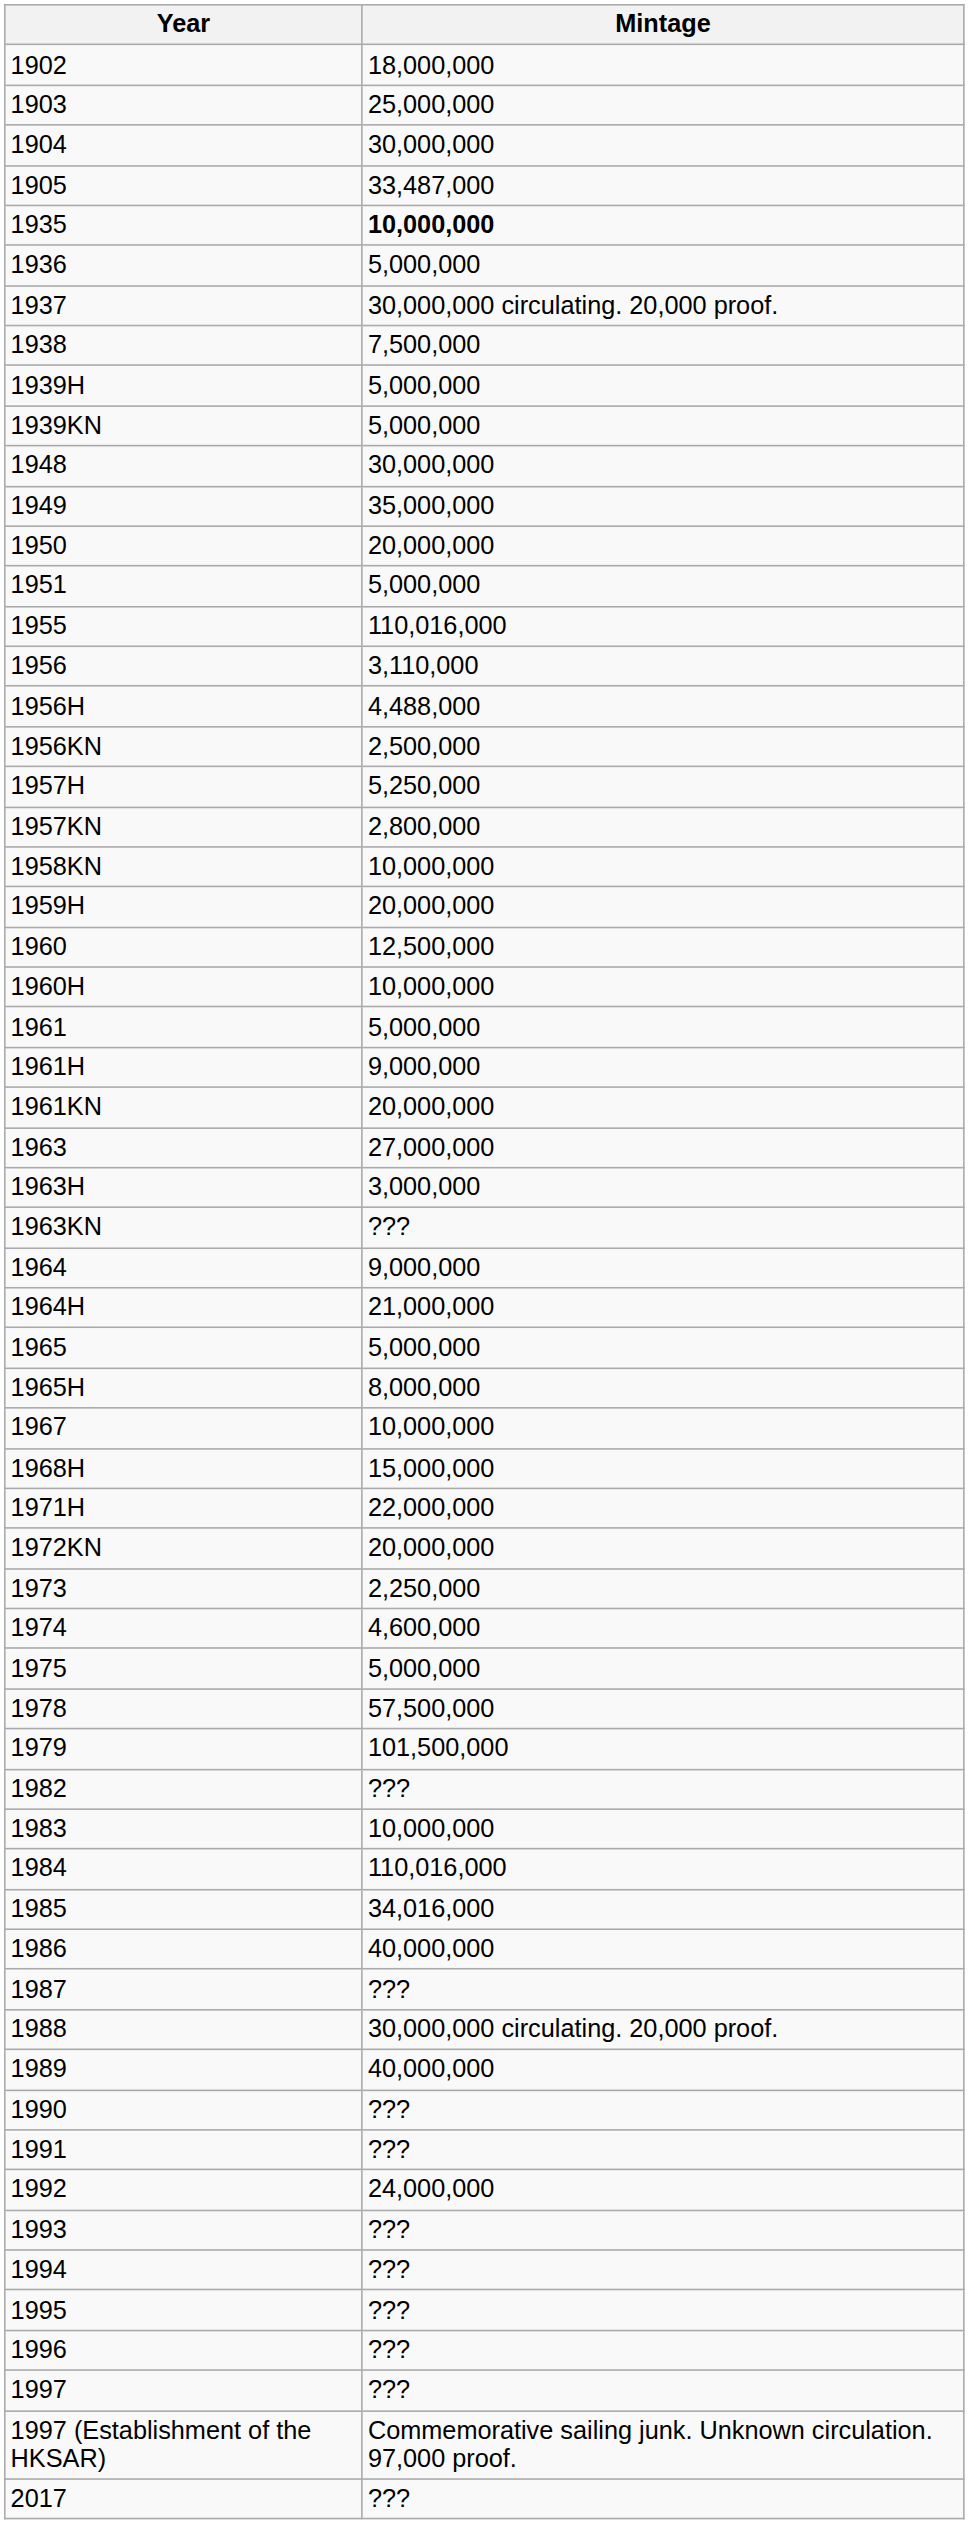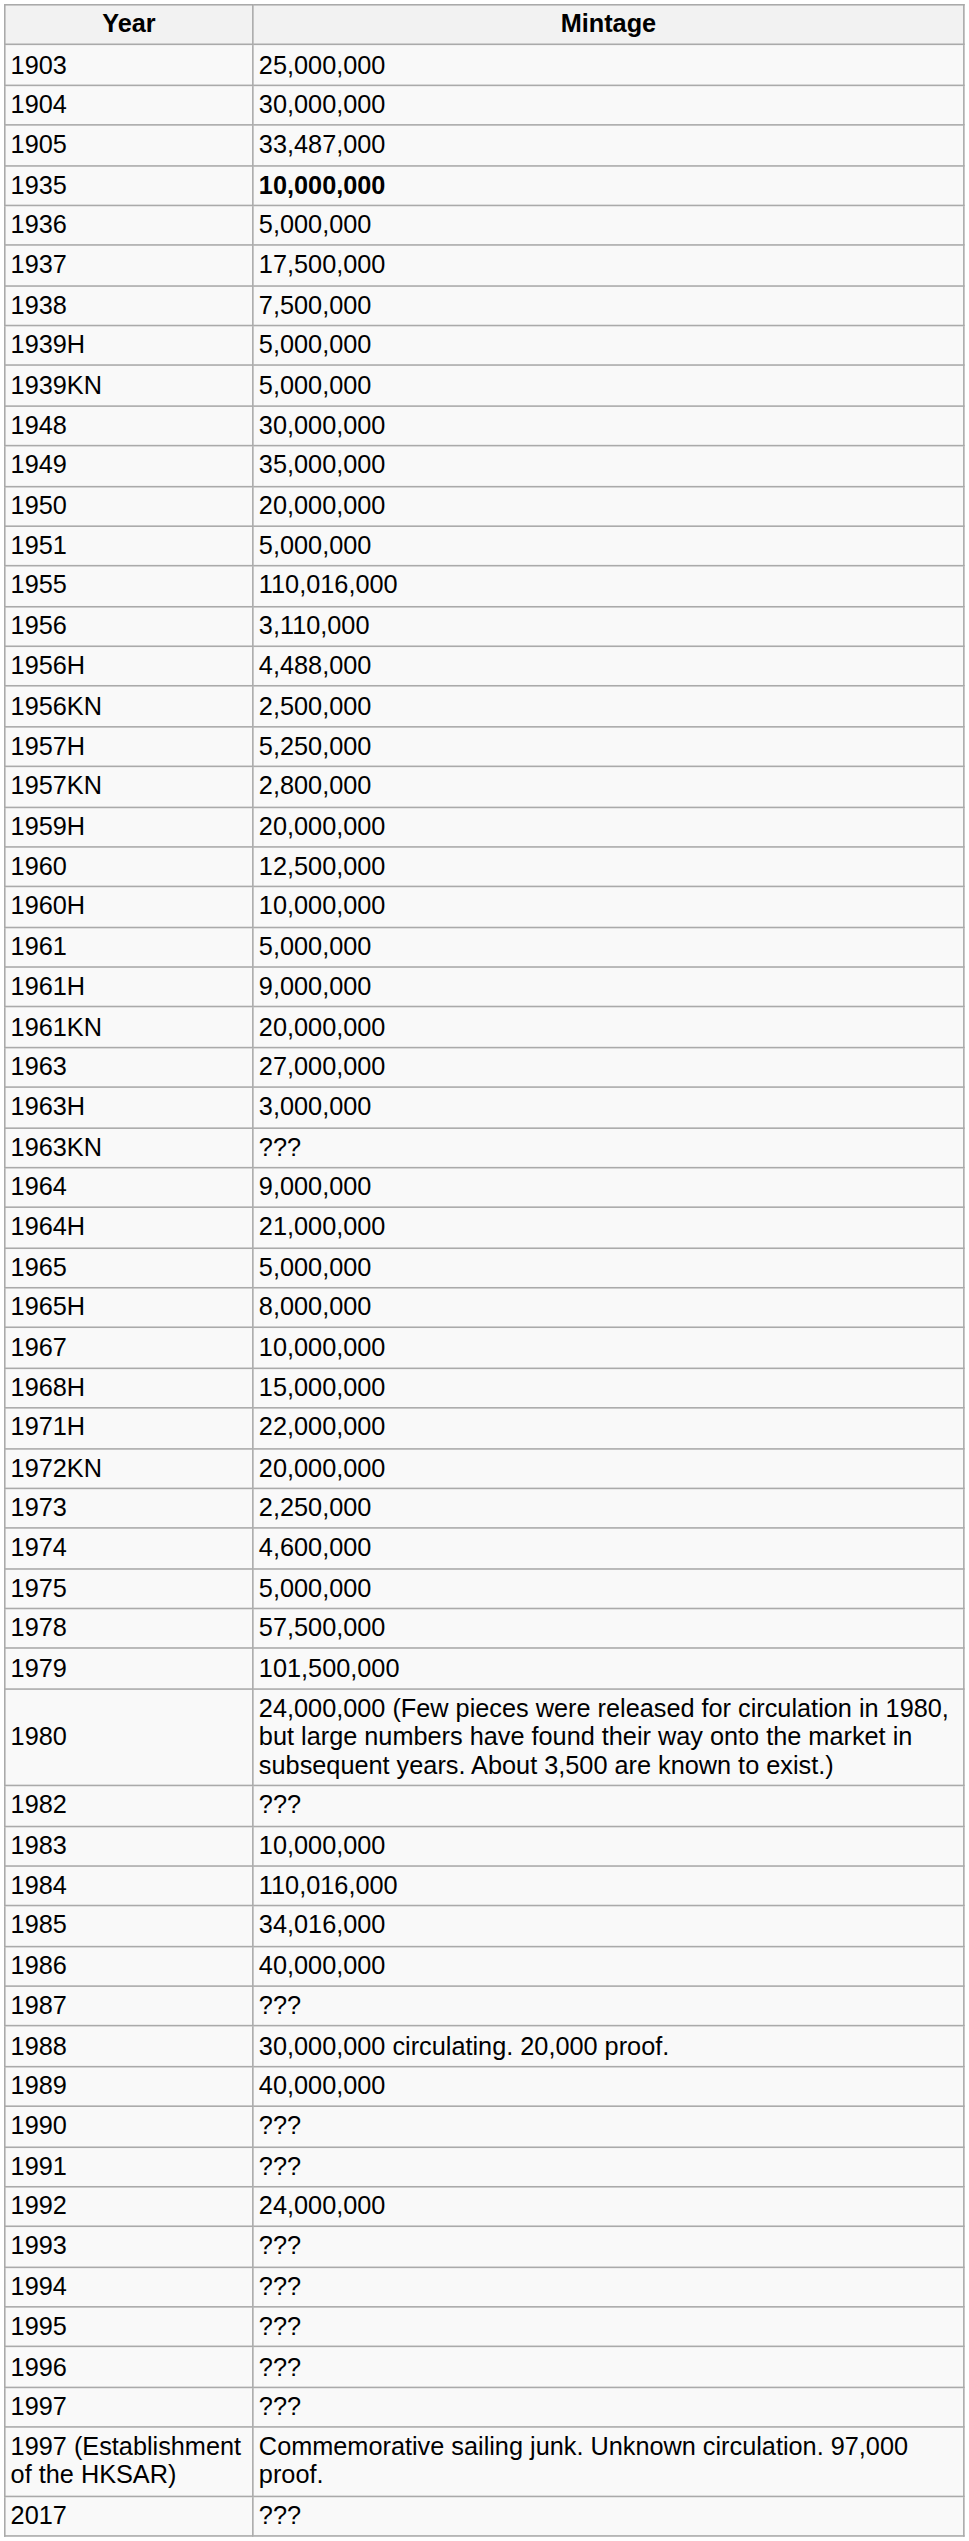- row: 1902 | 18,000,000
1937 | Mintage: 30,000,000 circulating. 20,000 proof. -> 17,500,000
- row: 1958KN | 10,000,000
+ row: 1980 | 24,000,000 (Few pieces were released for circulation in 1980, but large numbers have found their way onto the market in subsequent years. About 3,500 are known to exist.)
